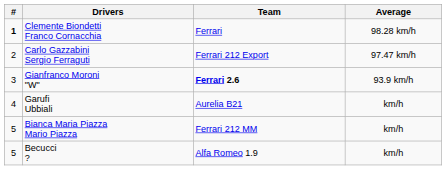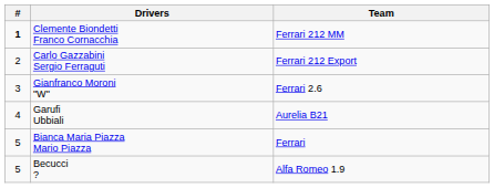- column: Average | 98.28 km/h | 97.47 km/h | 93.9 km/h | km/h | km/h | km/h
Clemente Biondetti Franco Cornacchia | Team: Ferrari -> Ferrari 212 MM
Gianfranco Moroni "W" | Team: bold -> normal
Bianca Maria Piazza Mario Piazza | Team: Ferrari 212 MM -> Ferrari
